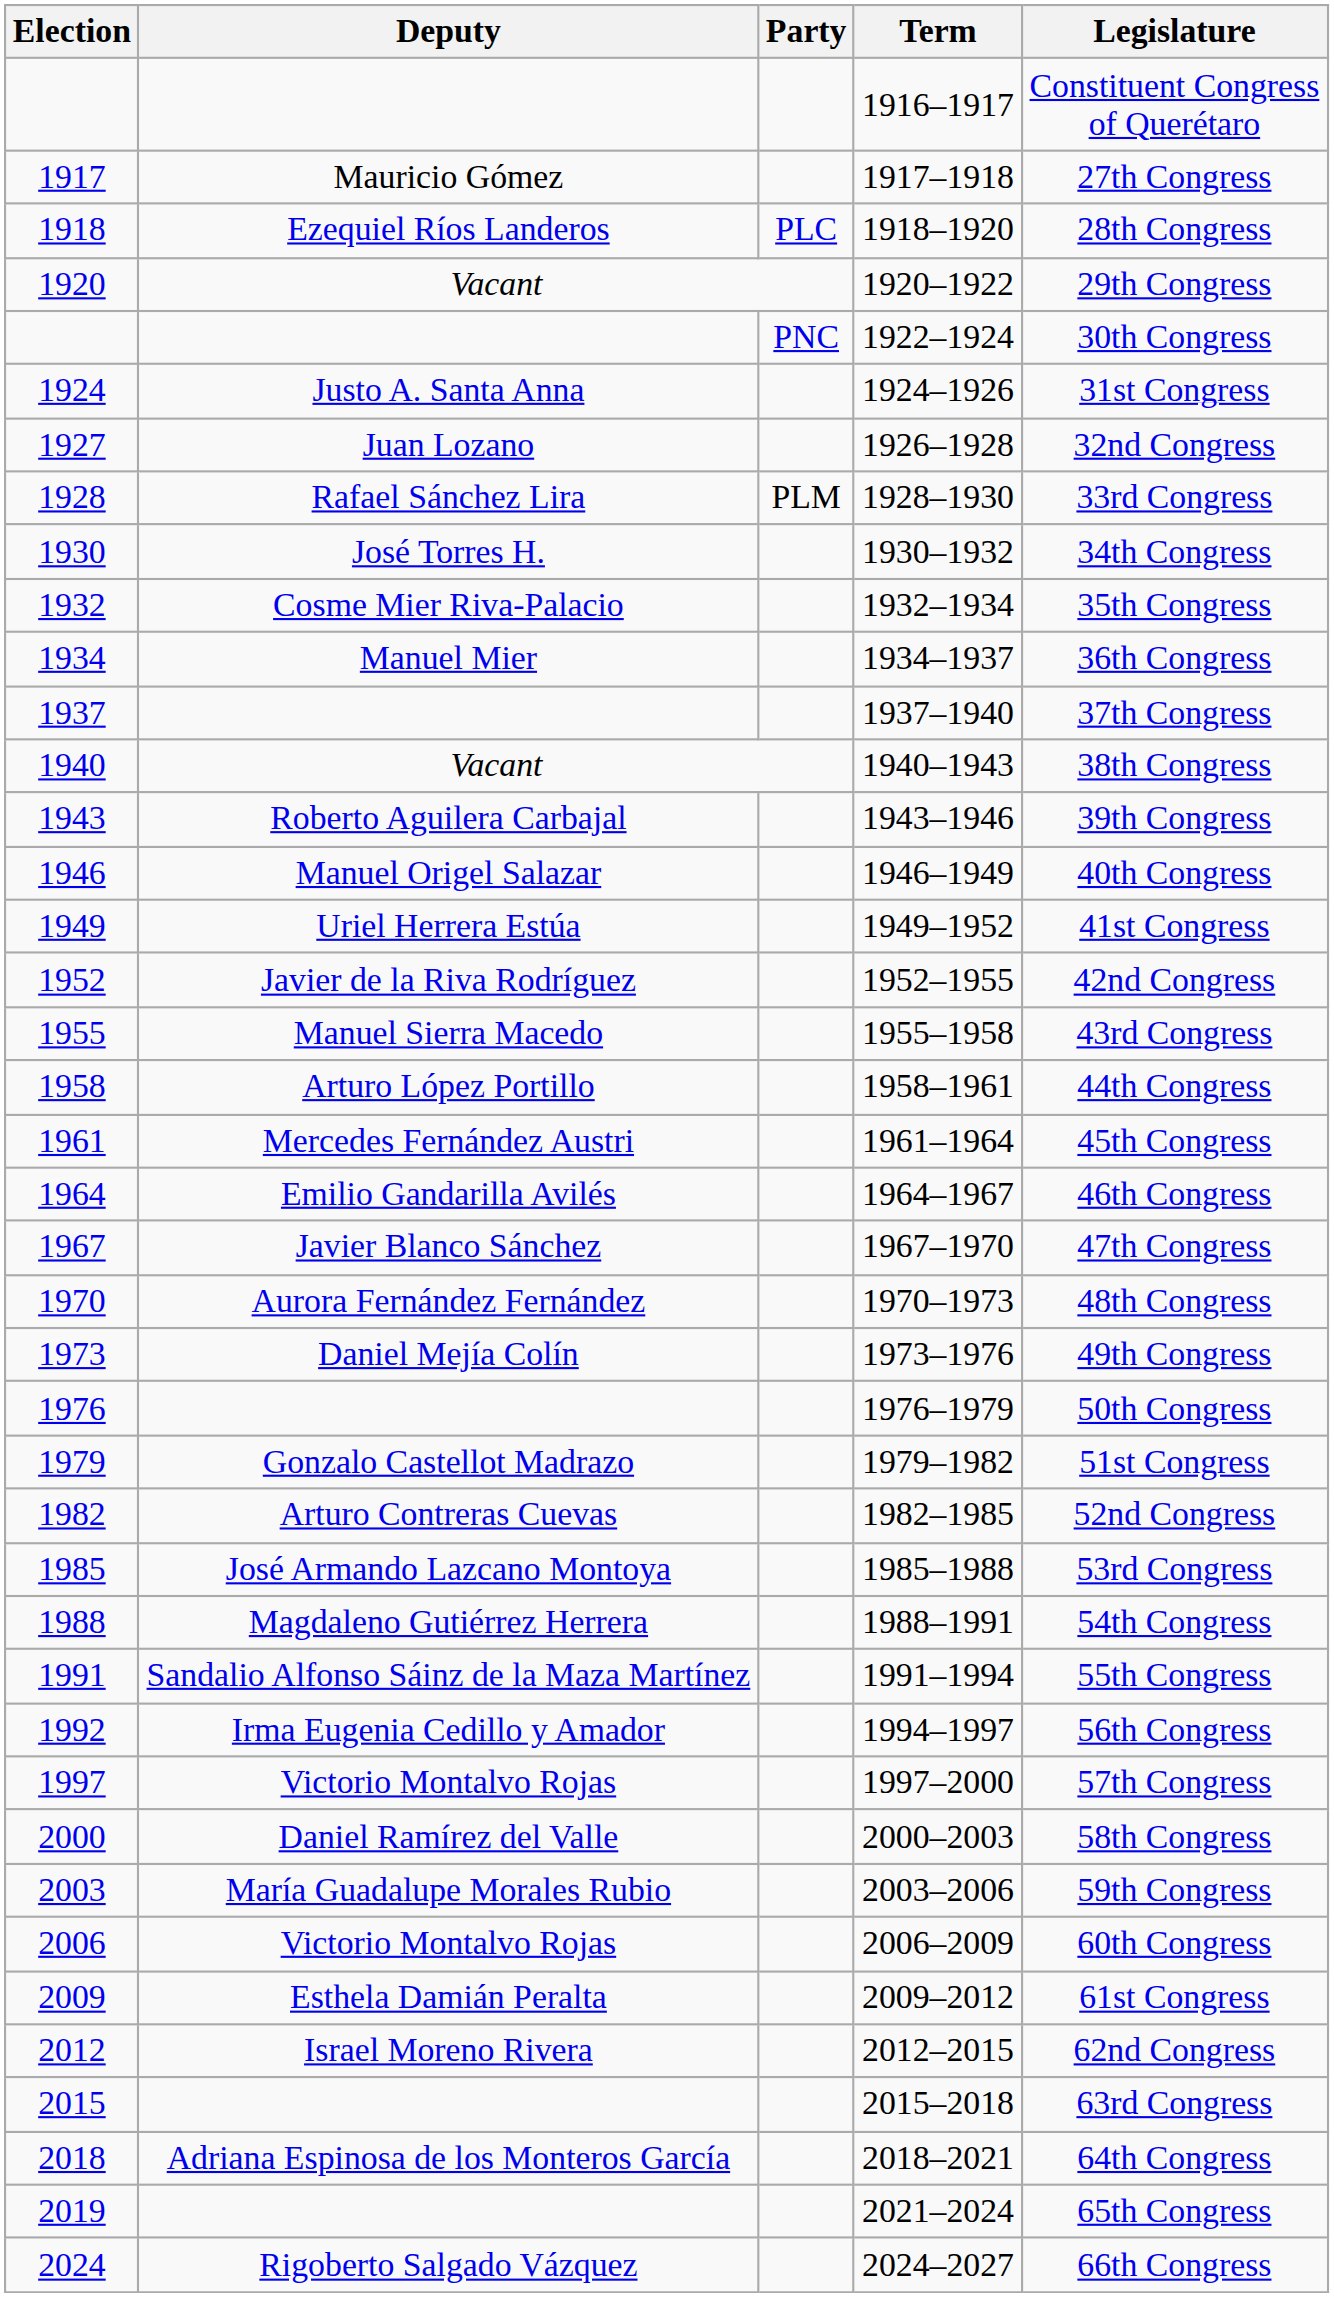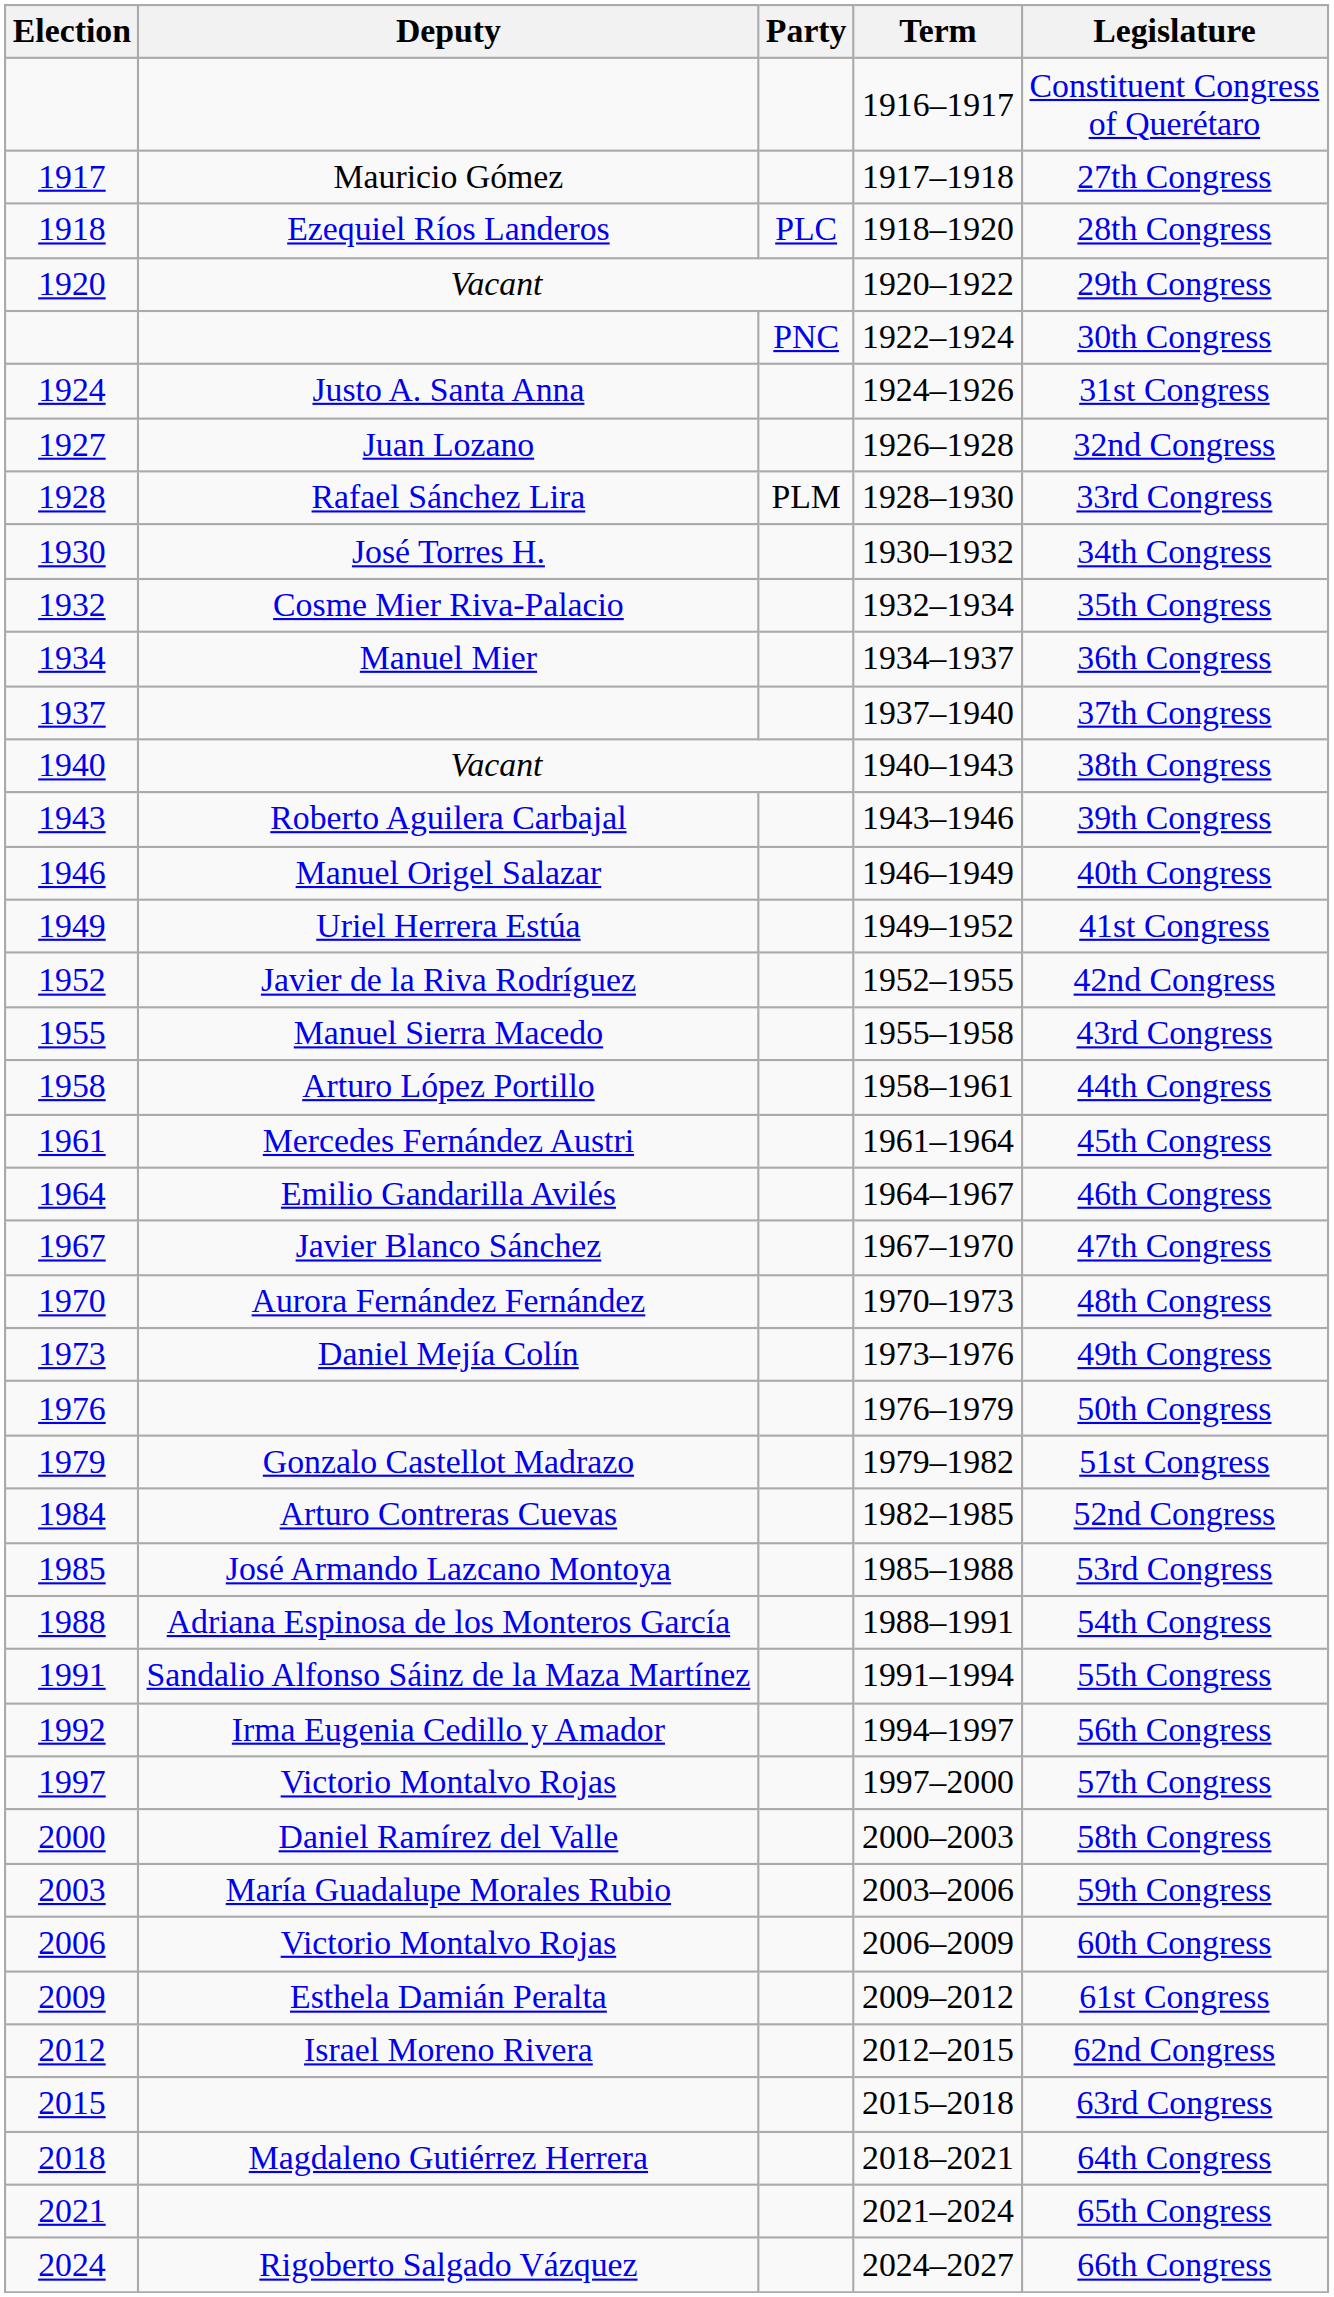1982–1985 | Election: 1982 -> 1984
1988–1991 | Deputy: Magdaleno Gutiérrez Herrera -> Adriana Espinosa de los Monteros García
2018–2021 | Deputy: Adriana Espinosa de los Monteros García -> Magdaleno Gutiérrez Herrera
2021–2024 | Election: 2019 -> 2021
